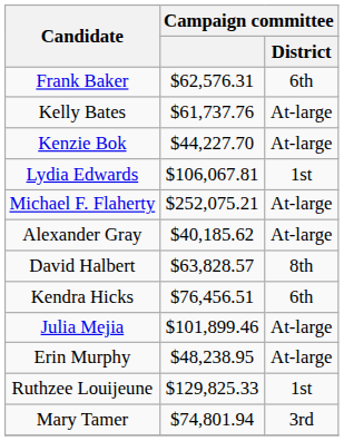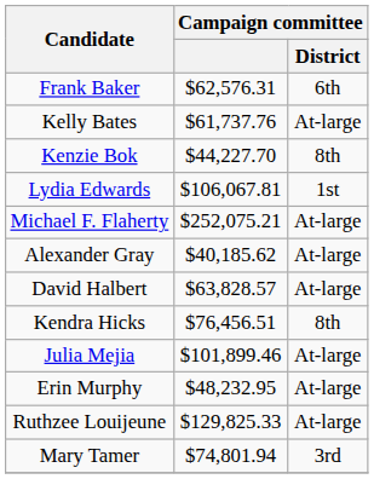Kenzie Bok | Campaign committee / District: At-large -> 8th
David Halbert | Campaign committee / District: 8th -> At-large
Kendra Hicks | Campaign committee / District: 6th -> 8th
Erin Murphy | Campaign committee: $48,238.95 -> $48,232.95
Ruthzee Louijeune | Campaign committee / District: 1st -> At-large
